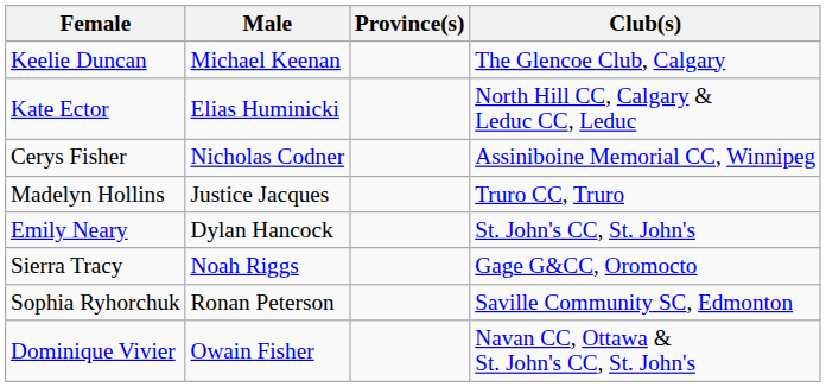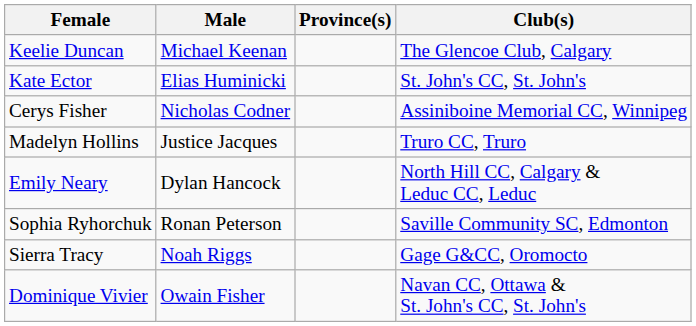Kate Ector | Club(s): North Hill CC, Calgary & Leduc CC, Leduc -> St. John's CC, St. John's
Emily Neary | Club(s): St. John's CC, St. John's -> North Hill CC, Calgary & Leduc CC, Leduc
rows swapped: Sophia Ryhorchuk <-> Sierra Tracy
